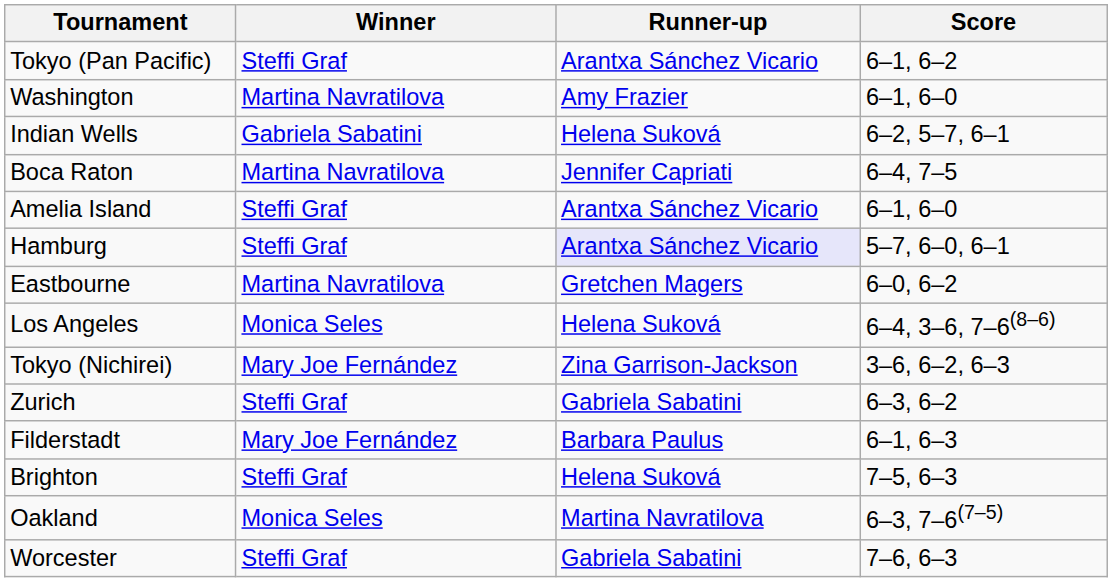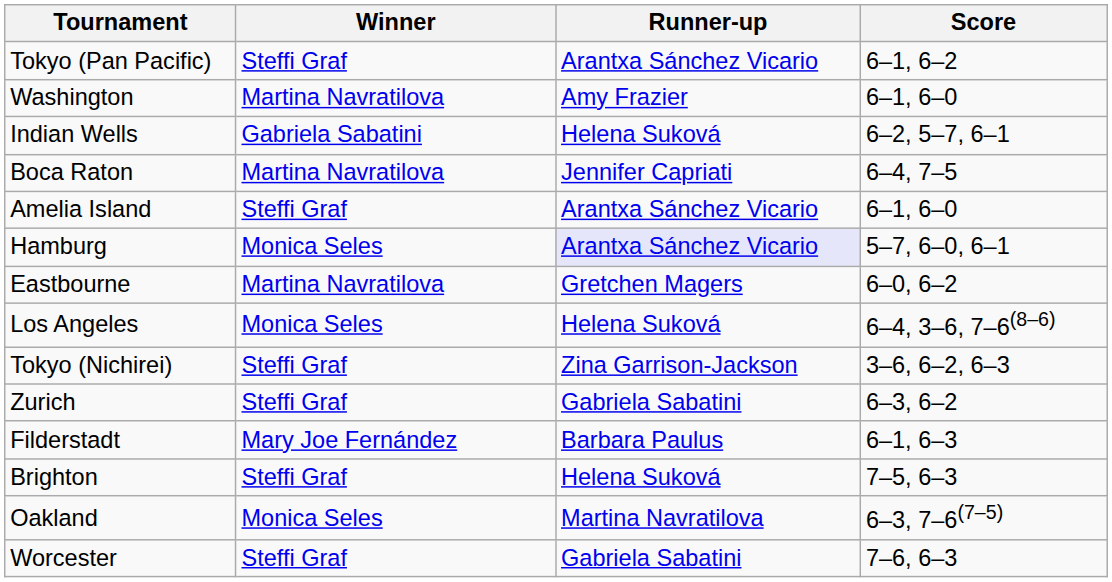Hamburg | Winner: Steffi Graf -> Monica Seles
Tokyo (Nichirei) | Winner: Mary Joe Fernández -> Steffi Graf
